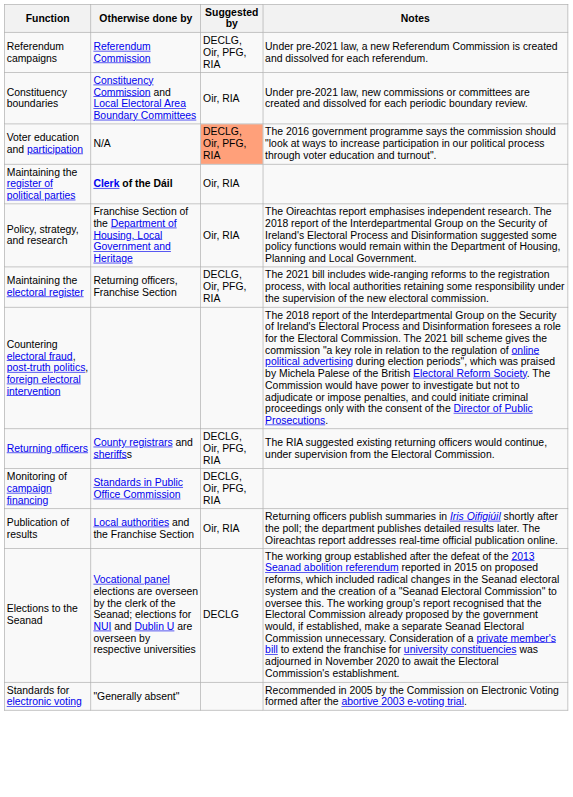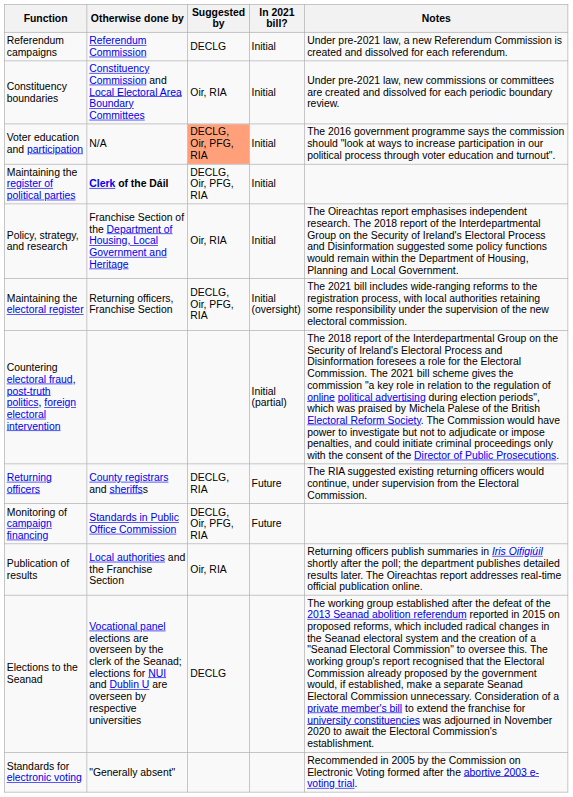+ column: In 2021 bill? | Initial | Initial | Initial | Initial | Initial | Initial (oversight) | Initial (partial) | Future | Future
Referendum campaigns | Suggested by: DECLG, Oir, PFG, RIA -> DECLG
Maintaining the register of political parties | Suggested by: Oir, RIA -> DECLG, Oir, PFG, RIA
Returning officers | Suggested by: DECLG, Oir, PFG, RIA -> DECLG, RIA
